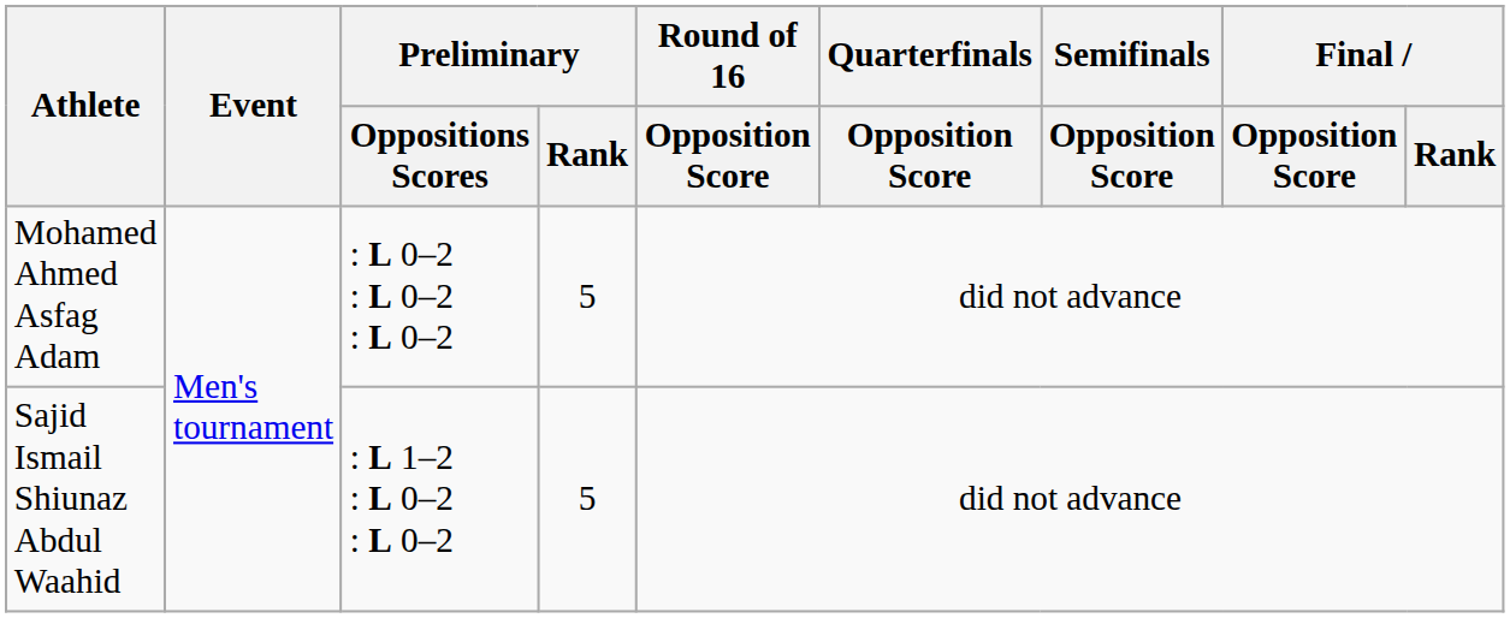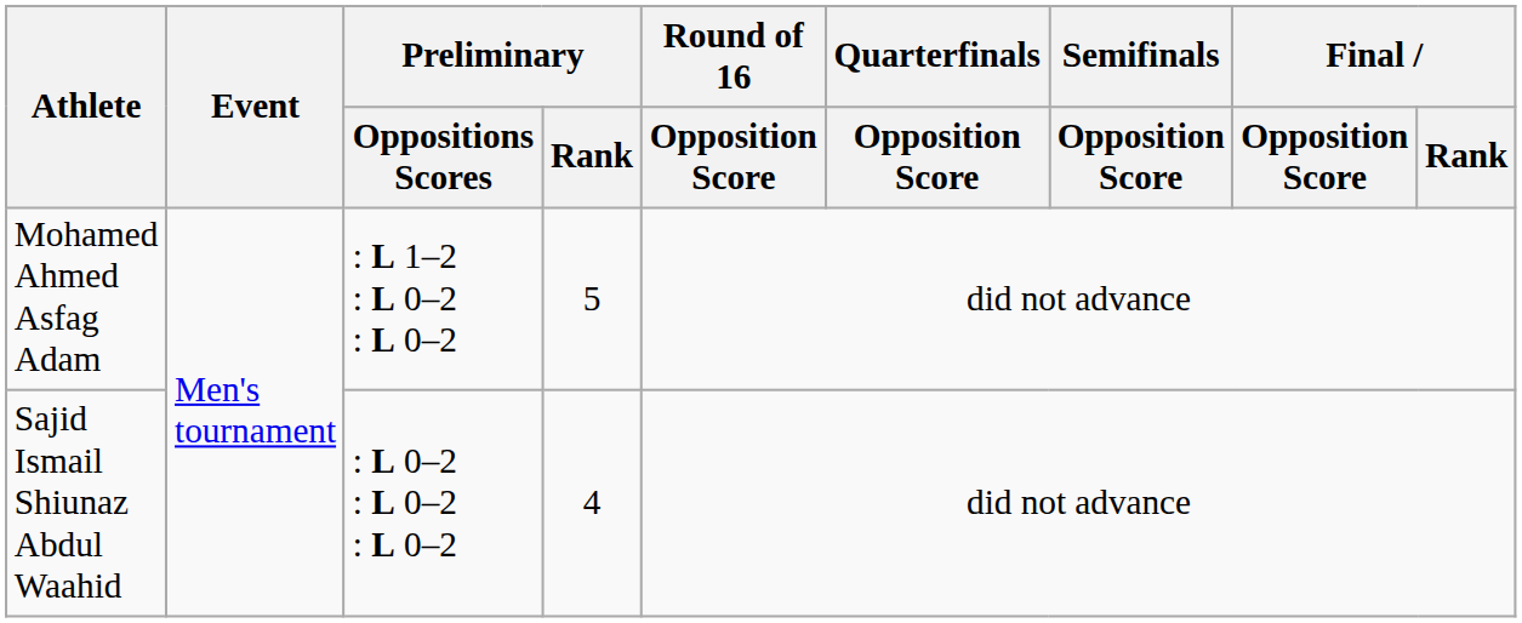Mohamed Ahmed Asfag Adam | Preliminary / Oppositions Scores: : L 0–2 : L 0–2 : L 0–2 -> : L 1–2 : L 0–2 : L 0–2
Sajid Ismail Shiunaz Abdul Waahid | Preliminary / Oppositions Scores: : L 1–2 : L 0–2 : L 0–2 -> : L 0–2 : L 0–2 : L 0–2
Sajid Ismail Shiunaz Abdul Waahid | Preliminary / Rank: 5 -> 4
